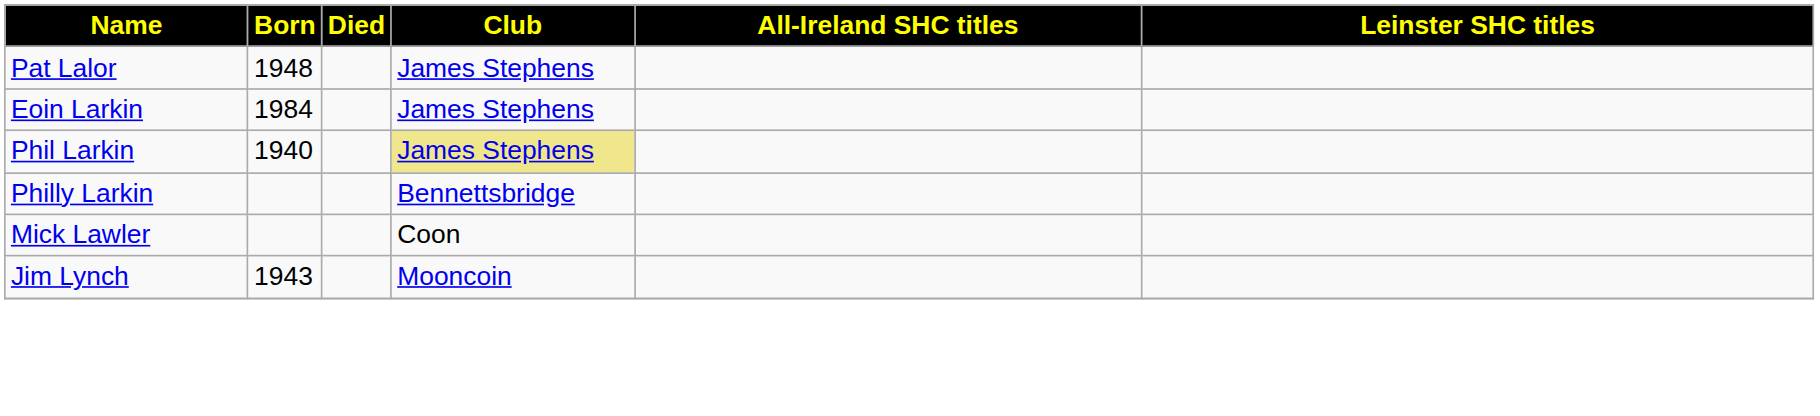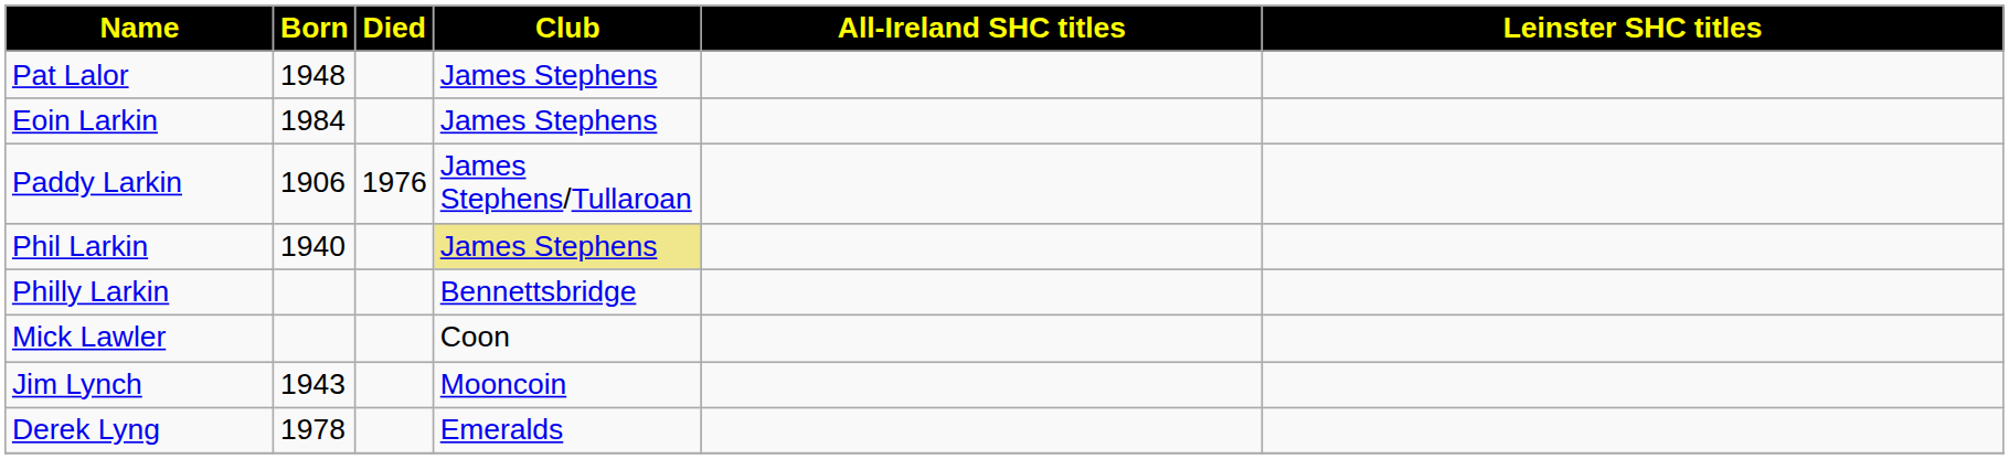+ row: Paddy Larkin | 1906 | 1976 | James Stephens/Tullaroan
+ row: Derek Lyng | 1978 | Emeralds
